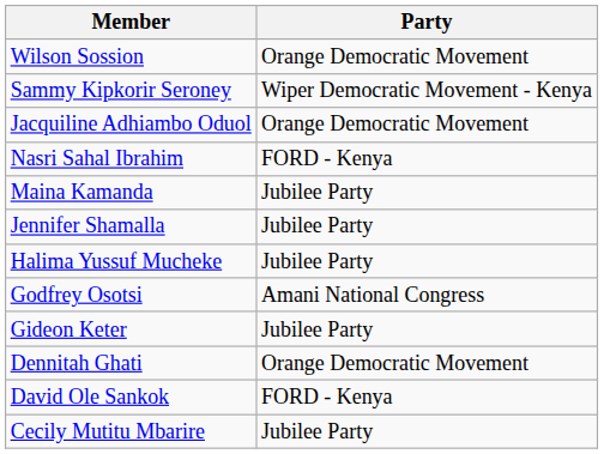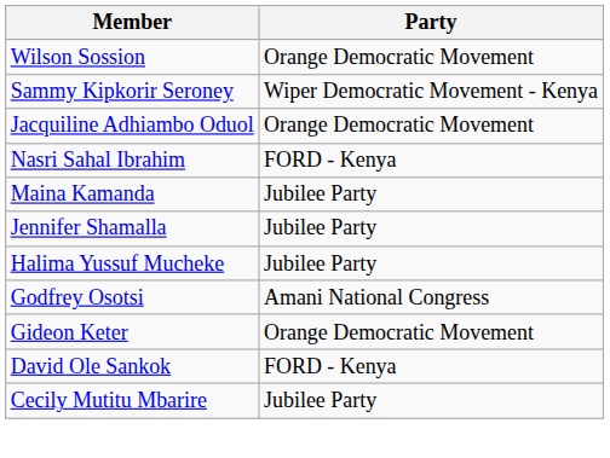Gideon Keter | Party: Jubilee Party -> Orange Democratic Movement
- row: Dennitah Ghati | Orange Democratic Movement
